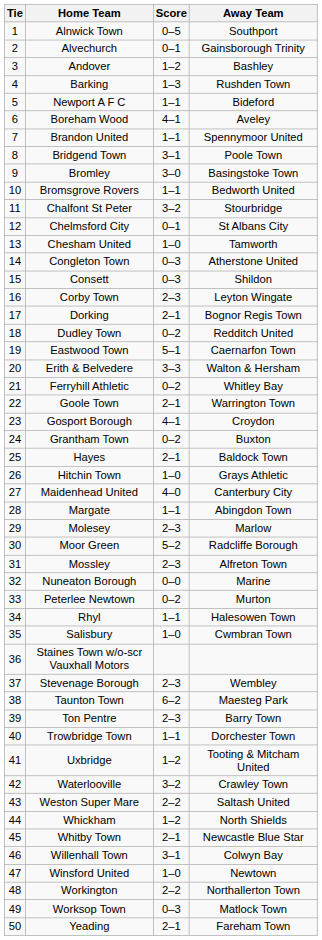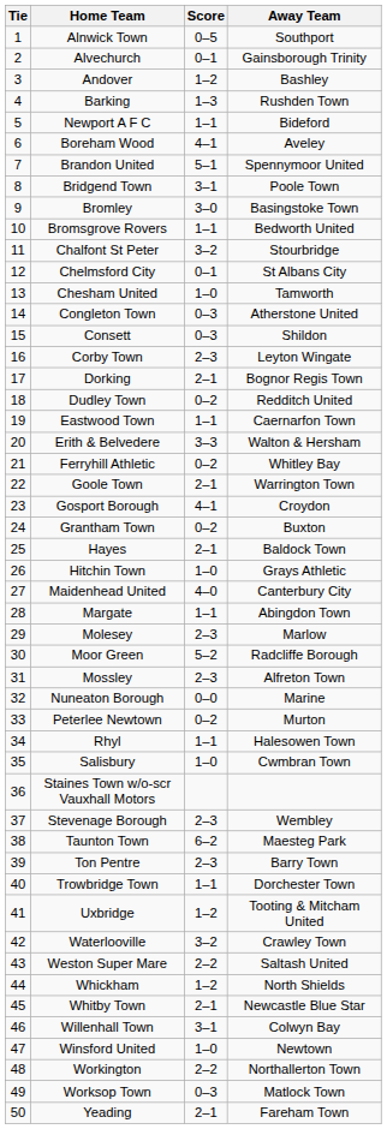Brandon United | Score: 1–1 -> 5–1
Eastwood Town | Score: 5–1 -> 1–1
